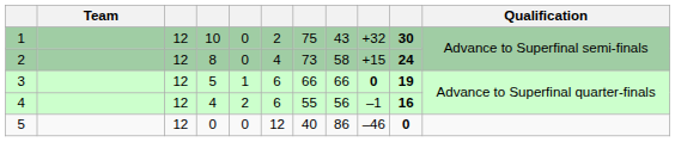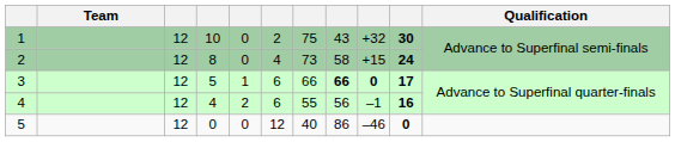3 | column 8: normal -> bold
3 | column 10: 19 -> 17
